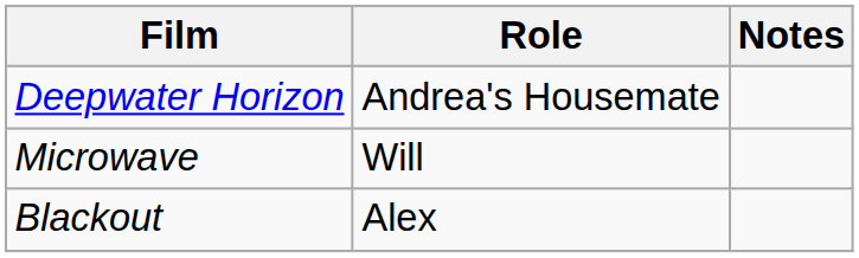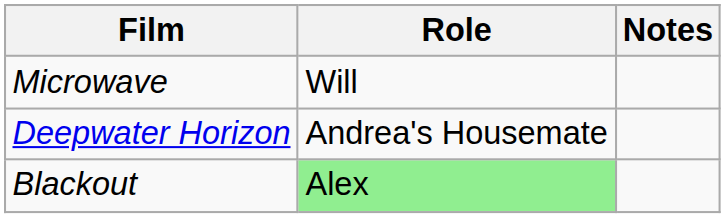rows swapped: Microwave <-> Deepwater Horizon
Blackout | Role: no background -> lightgreen background
